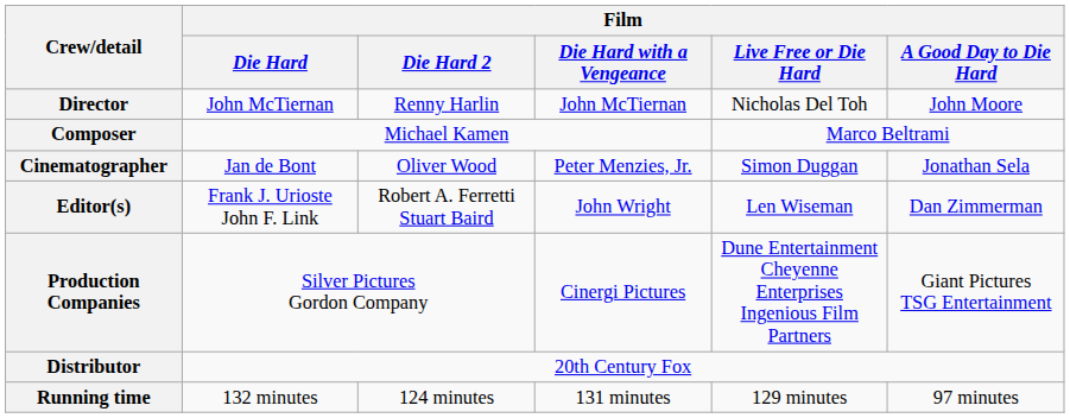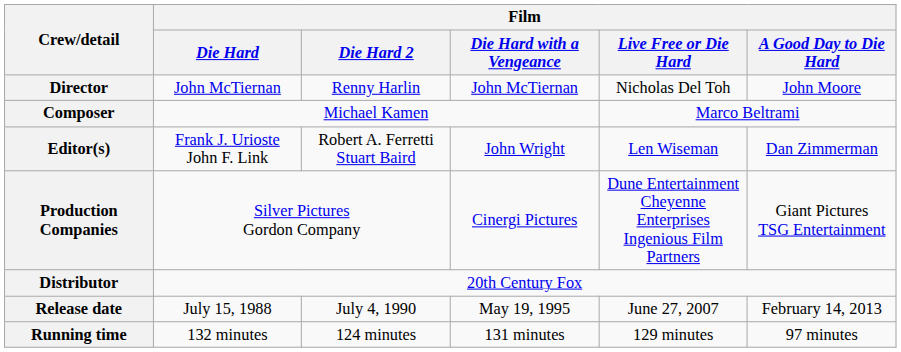- row: Cinematographer | Jan de Bont | Oliver Wood | Peter Menzies, Jr. | Simon Duggan | Jonathan Sela
+ row: Release date | July 15, 1988 | July 4, 1990 | May 19, 1995 | June 27, 2007 | February 14, 2013
